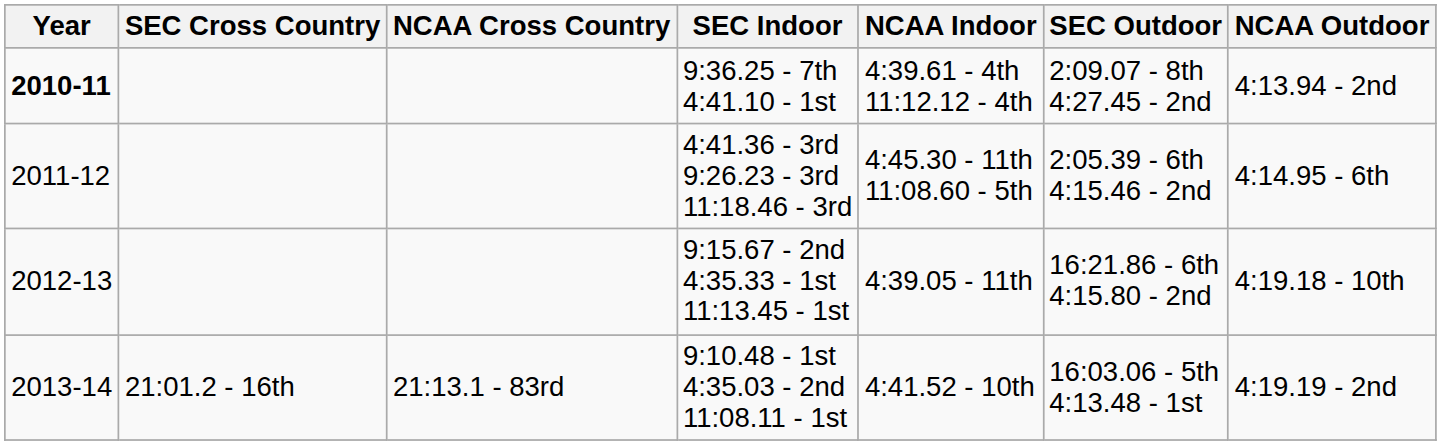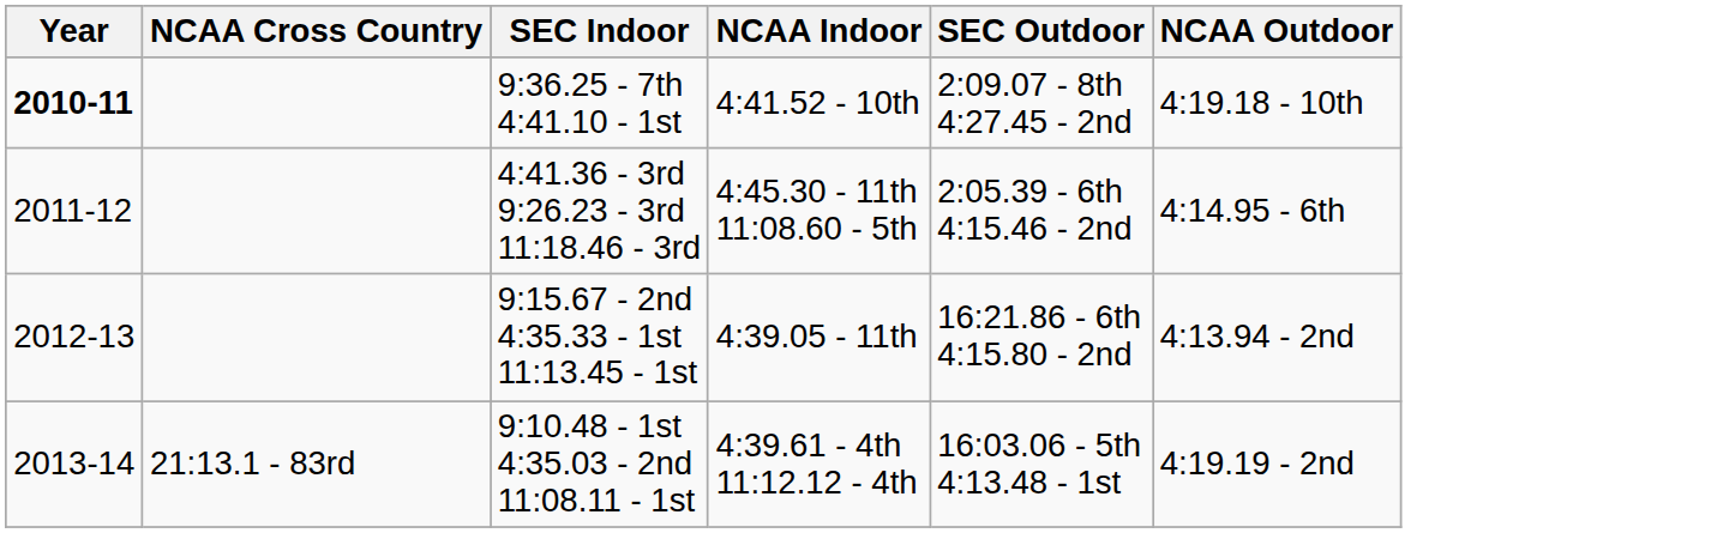- column: SEC Cross Country | 21:01.2 - 16th
9:36.25 - 7th 4:41.10 - 1st | NCAA Indoor: 4:39.61 - 4th 11:12.12 - 4th -> 4:41.52 - 10th
9:36.25 - 7th 4:41.10 - 1st | NCAA Outdoor: 4:13.94 - 2nd -> 4:19.18 - 10th
9:15.67 - 2nd 4:35.33 - 1st 11:13.45 - 1st | NCAA Outdoor: 4:19.18 - 10th -> 4:13.94 - 2nd
9:10.48 - 1st 4:35.03 - 2nd 11:08.11 - 1st | NCAA Indoor: 4:41.52 - 10th -> 4:39.61 - 4th 11:12.12 - 4th
